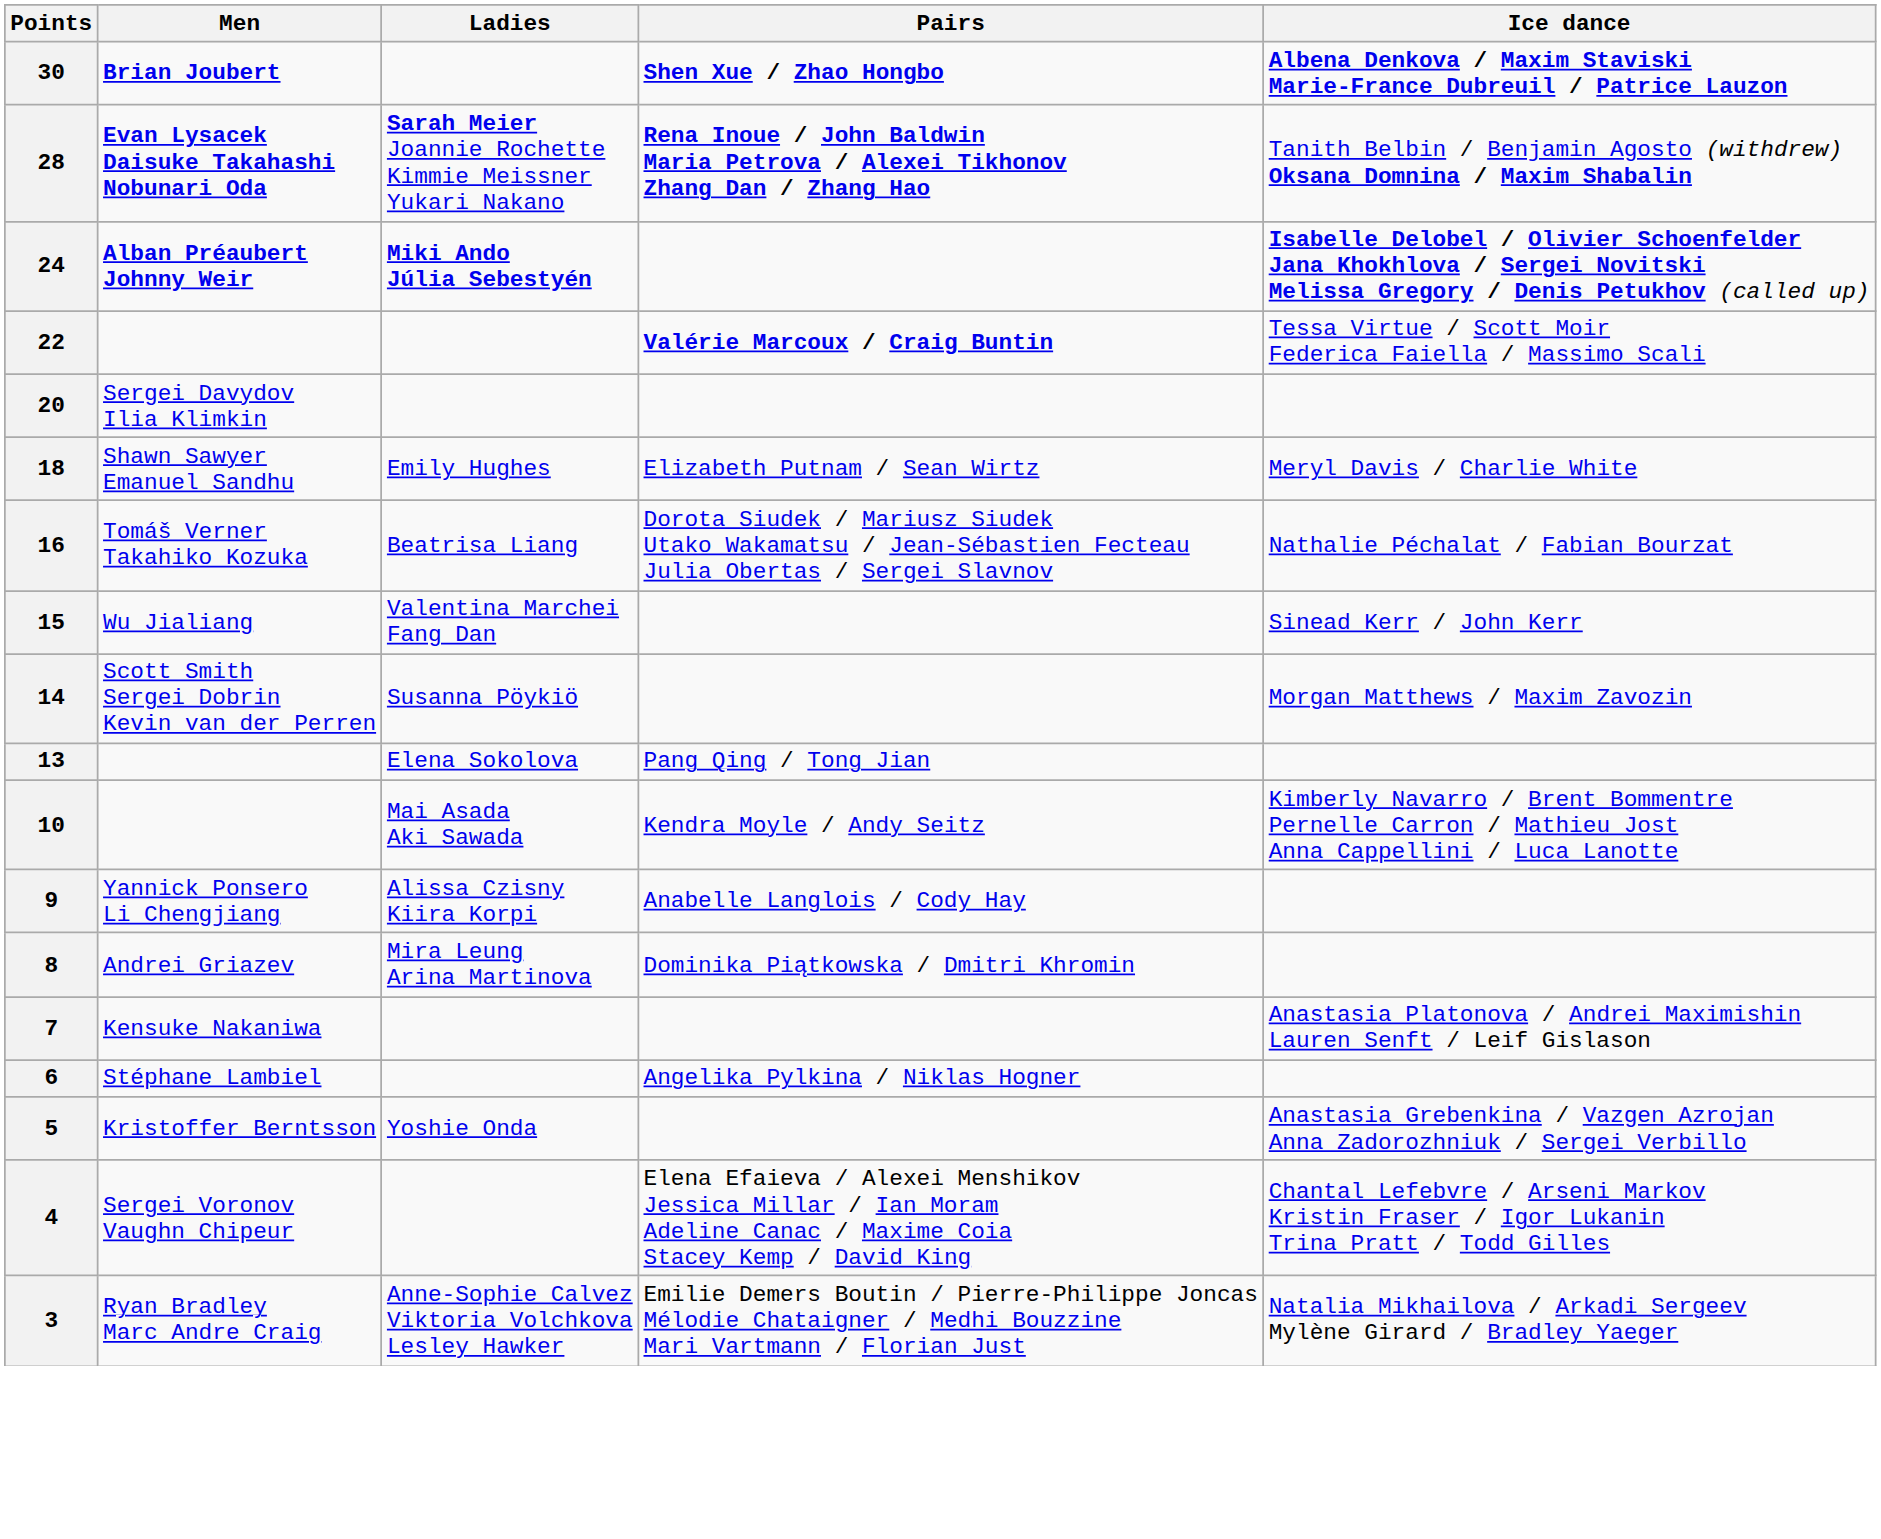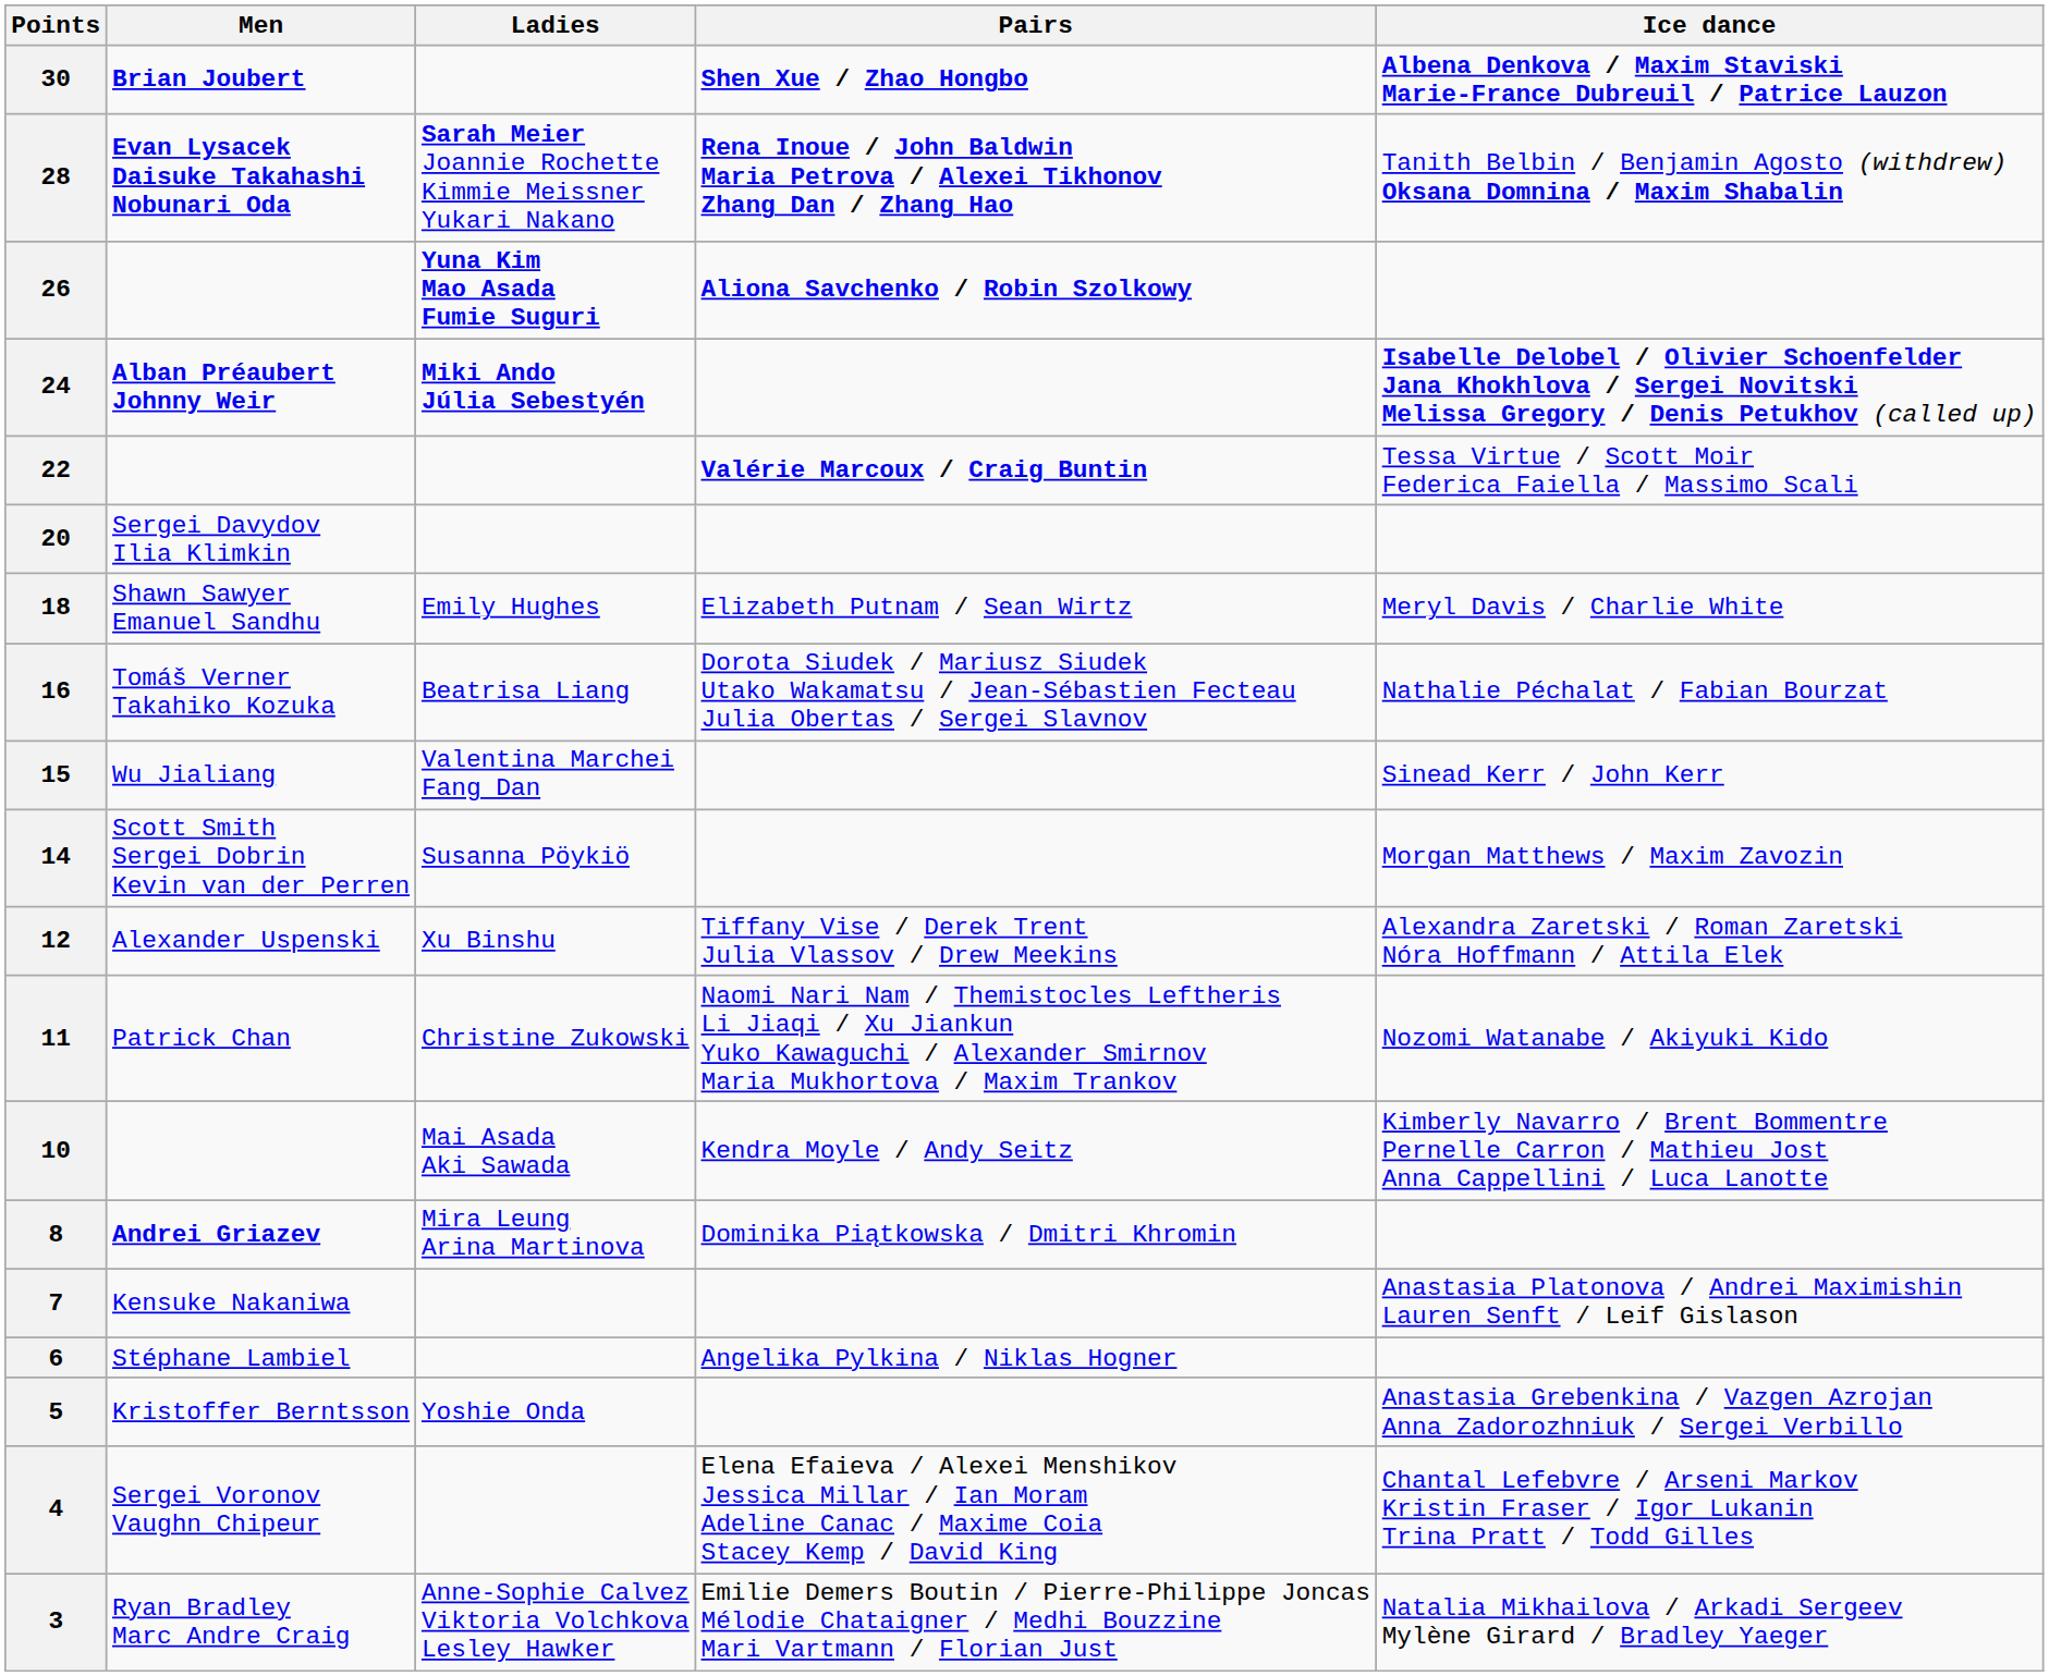+ row: 26 | Yuna Kim Mao Asada Fumie Suguri | Aliona Savchenko / Robin Szolkowy
- row: 13 | Elena Sokolova | Pang Qing / Tong Jian
+ row: 12 | Alexander Uspenski | Xu Binshu | Tiffany Vise / Derek Trent Julia Vlassov / Drew Meekins | Alexandra Zaretski / Roman Zaretski Nóra Hoffmann / Attila Elek
+ row: 11 | Patrick Chan | Christine Zukowski | Naomi Nari Nam / Themistocles Leftheris Li Jiaqi / Xu Jiankun Yuko Kawaguchi / Alexander Smirnov Maria Mukhortova / Maxim Trankov | Nozomi Watanabe / Akiyuki Kido
- row: 9 | Yannick Ponsero Li Chengjiang | Alissa Czisny Kiira Korpi | Anabelle Langlois / Cody Hay
8 | Men: normal -> bold
